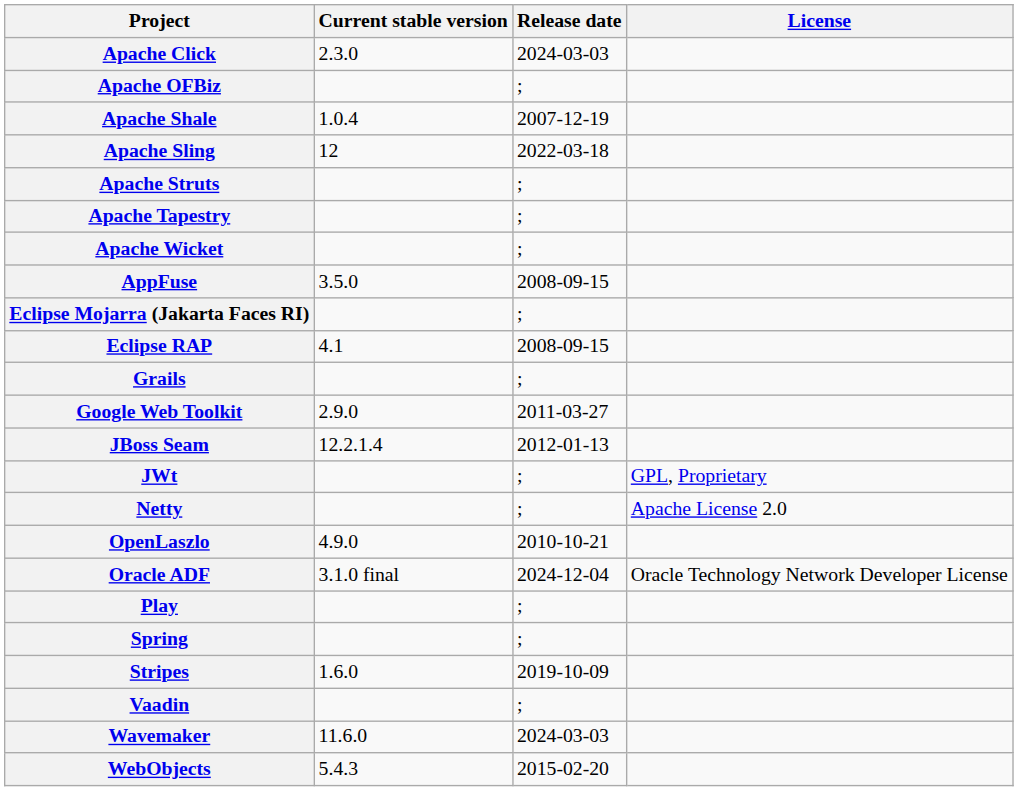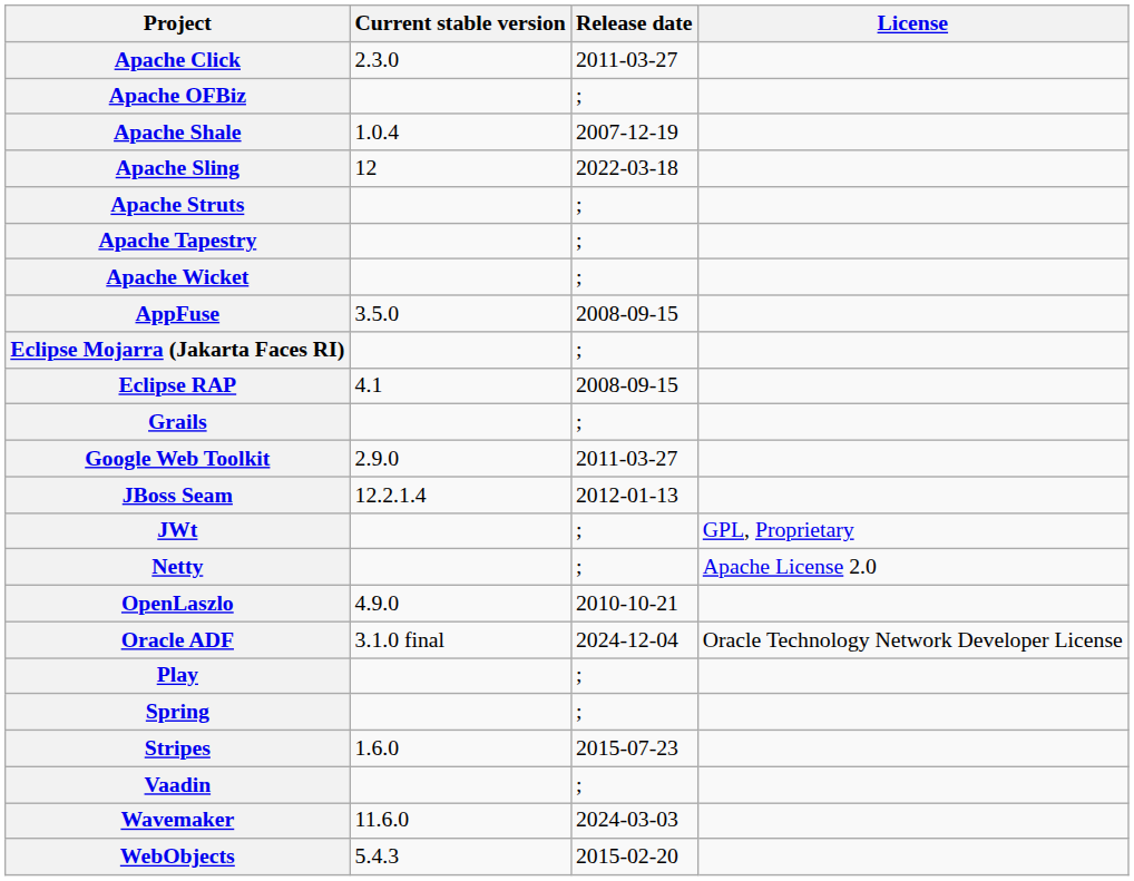Apache Click | Release date: 2024-03-03 -> 2011-03-27
Stripes | Release date: 2019-10-09 -> 2015-07-23
